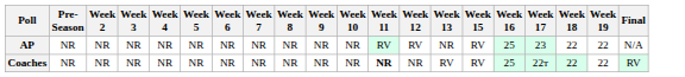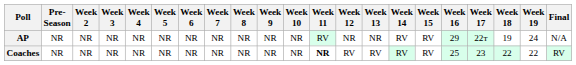+ column: Week 14 | RV | RV
AP | Week 12: RV -> NR
AP | Week 16: 25 -> 29
AP | Week 17: 23 -> 22т
AP | Week 18: 22 -> 19
AP | Week 19: 22 -> 24
Coaches | Week 12: NR -> RV
Coaches | Week 17: 22т -> 23
